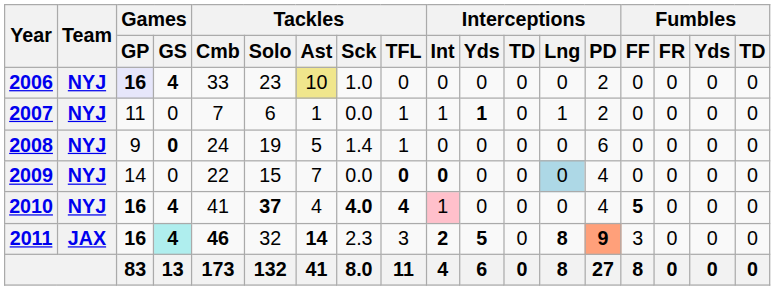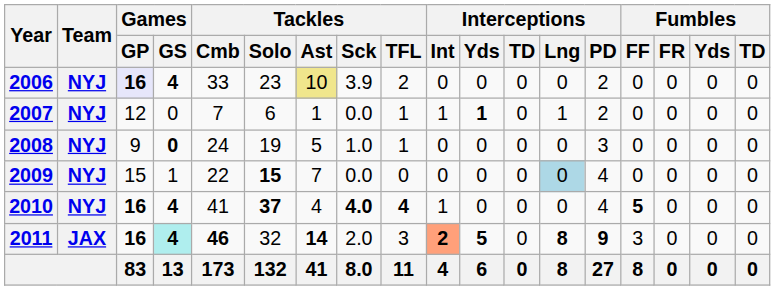2006 | Tackles / Sck: 1.0 -> 3.9
2006 | Tackles / TFL: 0 -> 2
2007 | Games / GP: 11 -> 12
2008 | Tackles / Sck: 1.4 -> 1.0
2008 | Interceptions / PD: 6 -> 3
2009 | Games / GP: 14 -> 15
2009 | Games / GS: 0 -> 1
2009 | Tackles / Solo: normal -> bold
2009 | Tackles / TFL: bold -> normal
2009 | Interceptions / Int: bold -> normal
2010 | Interceptions / Int: pink background -> no background
2011 | Tackles / Sck: 2.3 -> 2.0
2011 | Interceptions / Int: no background -> lightsalmon background
2011 | Interceptions / PD: lightsalmon background -> no background
